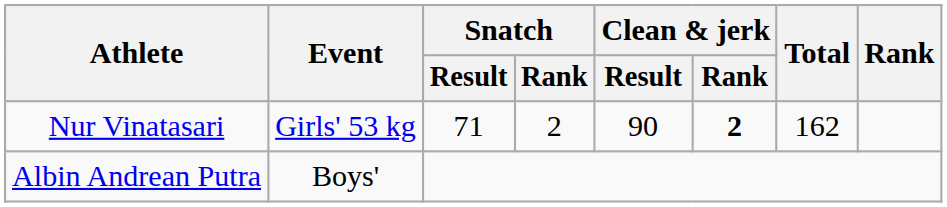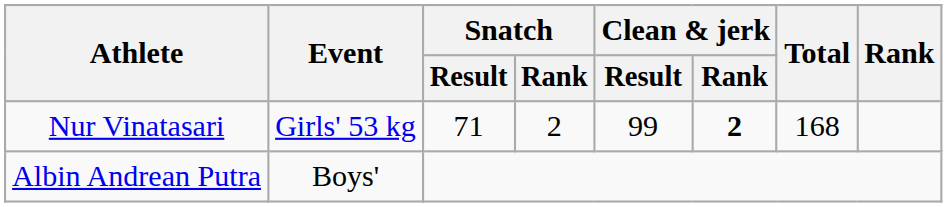Nur Vinatasari | Clean & jerk / Result: 90 -> 99
Nur Vinatasari | Total: 162 -> 168
